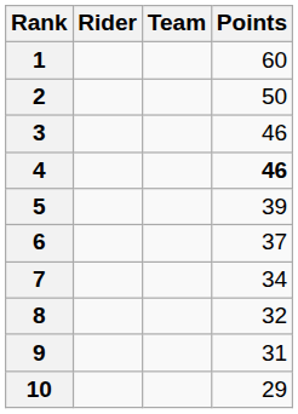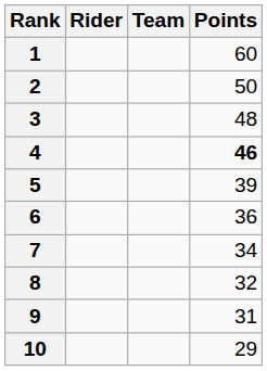3 | Points: 46 -> 48
6 | Points: 37 -> 36
